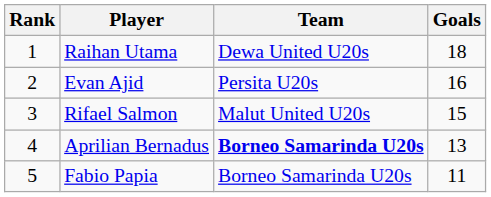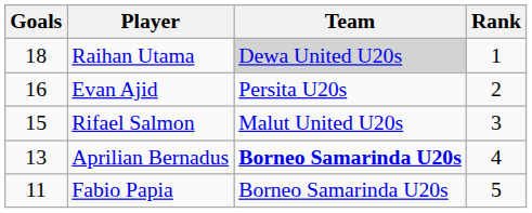columns swapped: Rank <-> Goals
Raihan Utama | Team: no background -> lightgrey background
